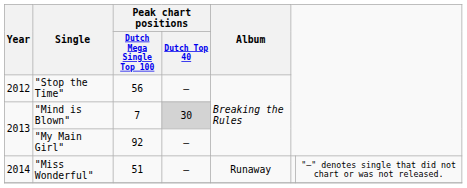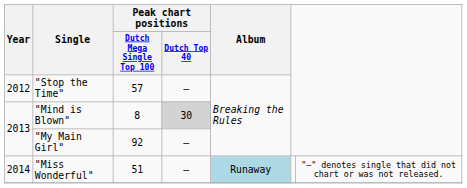"Stop the Time" | Peak chart positions / Dutch Mega Single Top 100: 56 -> 57
"Mind is Blown" | Peak chart positions / Dutch Mega Single Top 100: 7 -> 8
"Miss Wonderful" | Album: no background -> lightblue background
